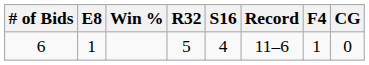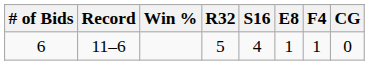columns swapped: Record <-> E8
